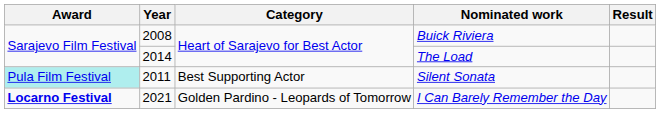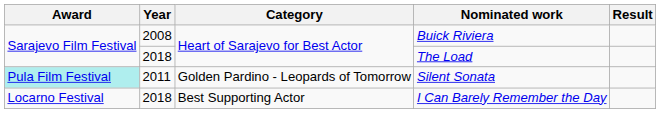The Load | Year: 2014 -> 2018
Silent Sonata | Category: Best Supporting Actor -> Golden Pardino - Leopards of Tomorrow
I Can Barely Remember the Day | Award: bold -> normal
I Can Barely Remember the Day | Year: 2021 -> 2018
I Can Barely Remember the Day | Category: Golden Pardino - Leopards of Tomorrow -> Best Supporting Actor
